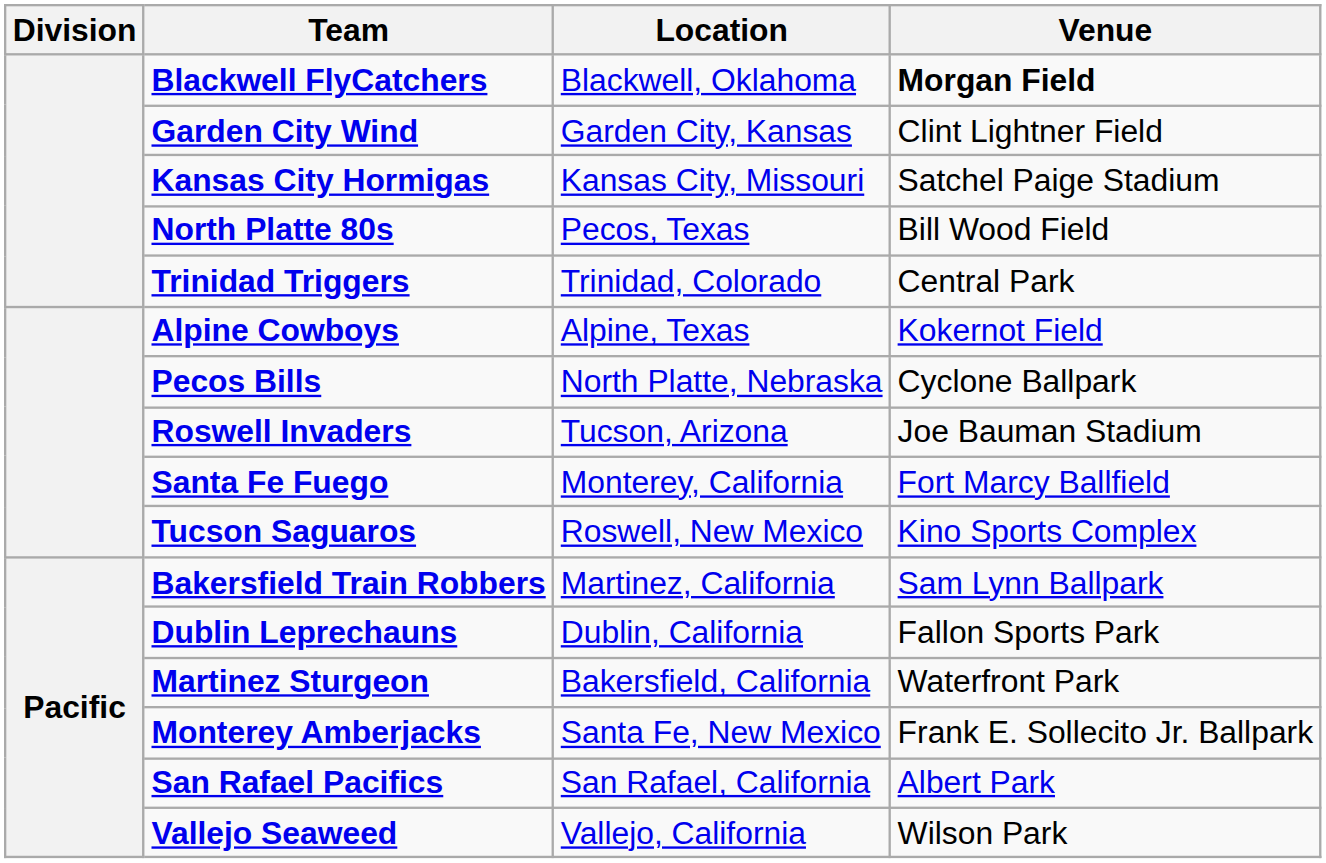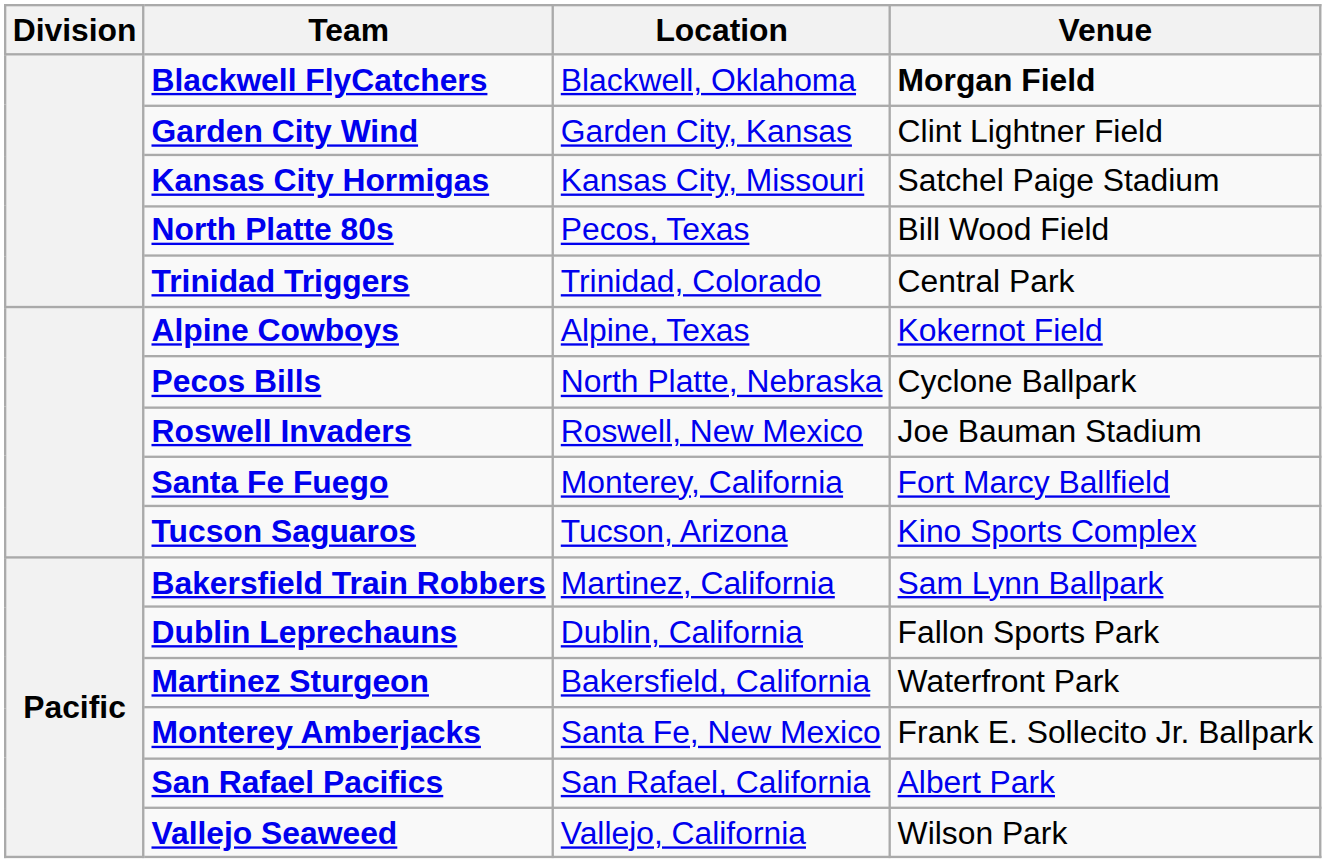Roswell Invaders | Location: Tucson, Arizona -> Roswell, New Mexico
Tucson Saguaros | Location: Roswell, New Mexico -> Tucson, Arizona
